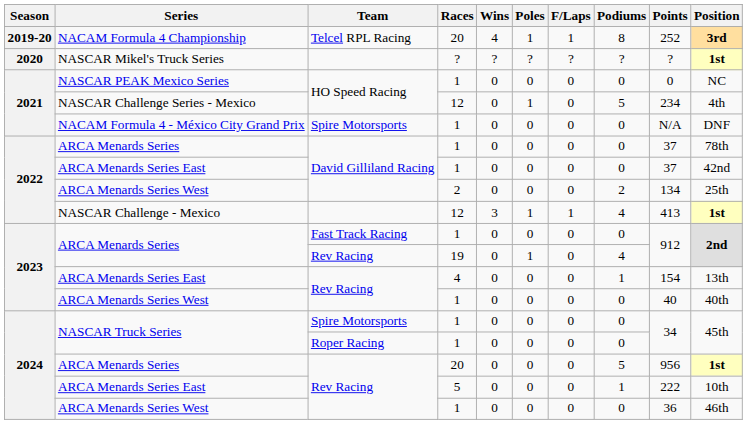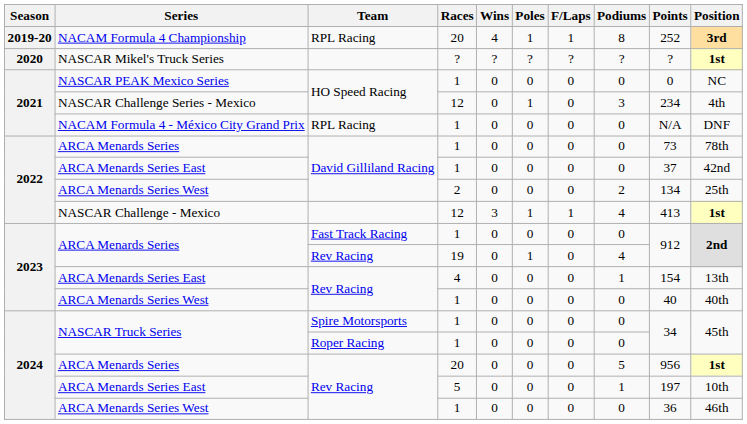NACAM Formula 4 Championship | Team: Telcel RPL Racing -> RPL Racing
NASCAR Challenge Series - Mexico | Podiums: 5 -> 3
NACAM Formula 4 - México City Grand Prix | Team: Spire Motorsports -> RPL Racing
2022 / ARCA Menards Series | Points: 37 -> 73
2024 / ARCA Menards Series East | Points: 222 -> 197
